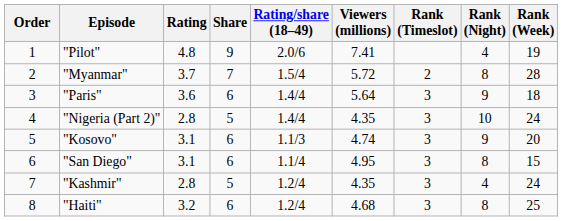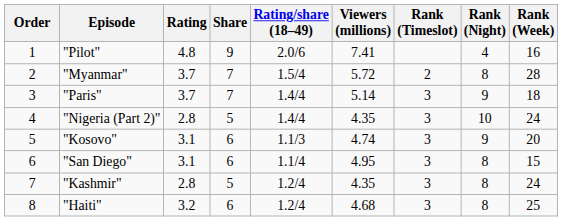"Pilot" | Rank (Week): 19 -> 16
"Paris" | Rating: 3.6 -> 3.7
"Paris" | Share: 6 -> 7
"Paris" | Viewers (millions): 5.64 -> 5.14
"Kashmir" | Rank (Night): 4 -> 8
